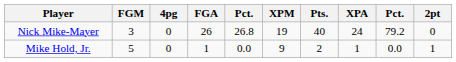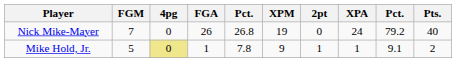columns swapped: 2pt <-> Pts.
Nick Mike-Mayer | FGM: 3 -> 7
Mike Hold, Jr. | 4pg: no background -> khaki background
Mike Hold, Jr. | column 5: 0.0 -> 7.8
Mike Hold, Jr. | column 9: 0.0 -> 9.1
